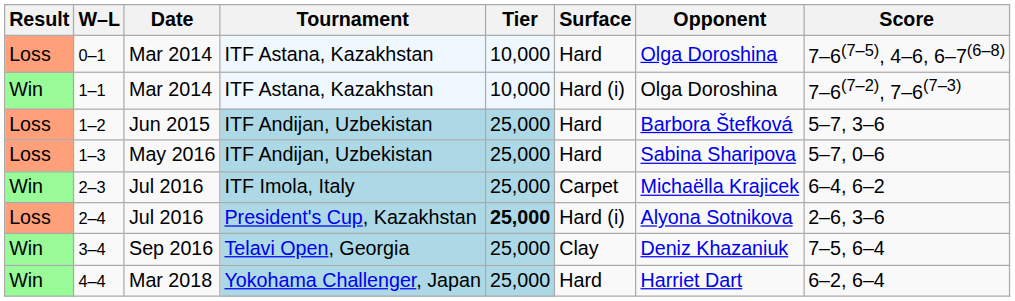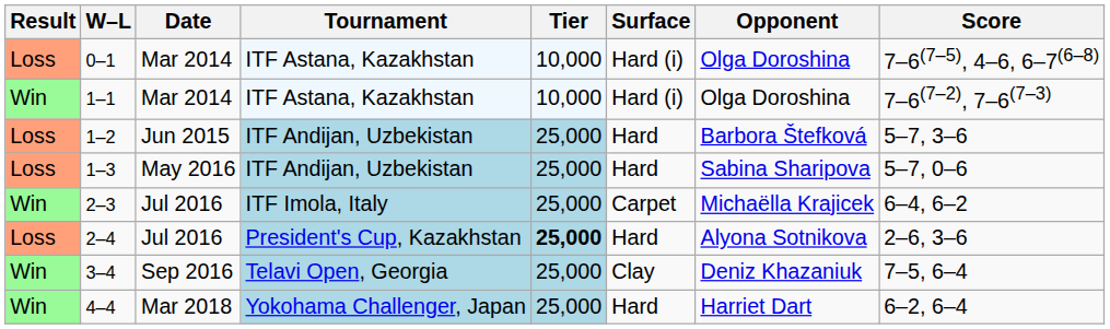0–1 | Surface: Hard -> Hard (i)
2–4 | Surface: Hard (i) -> Hard
